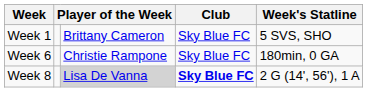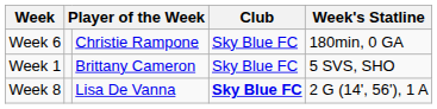rows swapped: Week 1 <-> Week 6
Week 8 | column 3: lightgrey background -> no background
